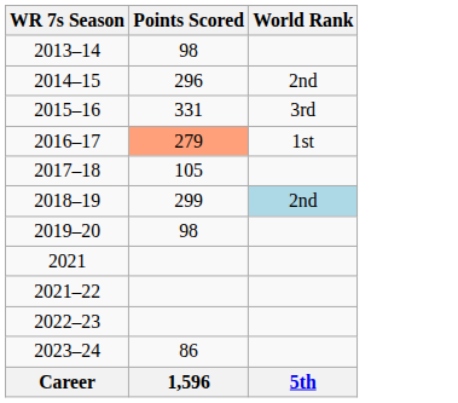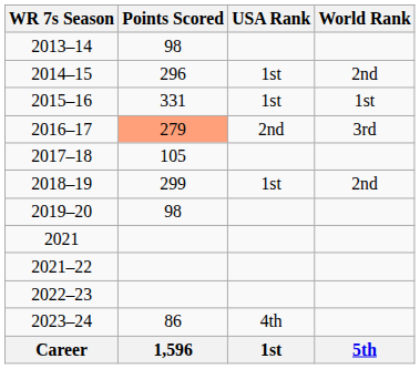+ column: USA Rank | 1st | 1st | 2nd | 1st | 4th | 1st
2015–16 | World Rank: 3rd -> 1st
2016–17 | World Rank: 1st -> 3rd
2018–19 | World Rank: lightblue background -> no background
